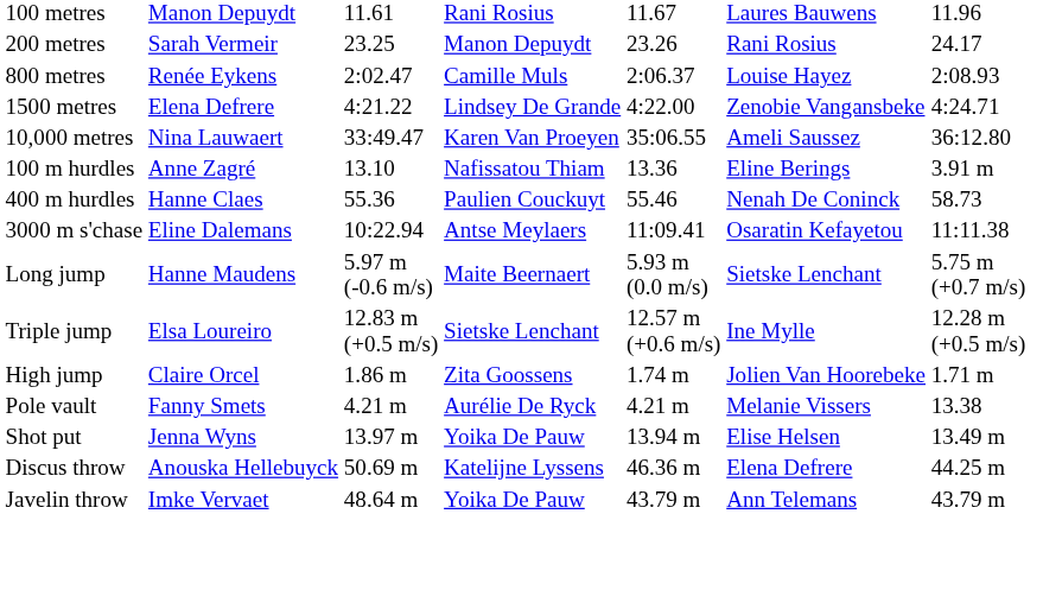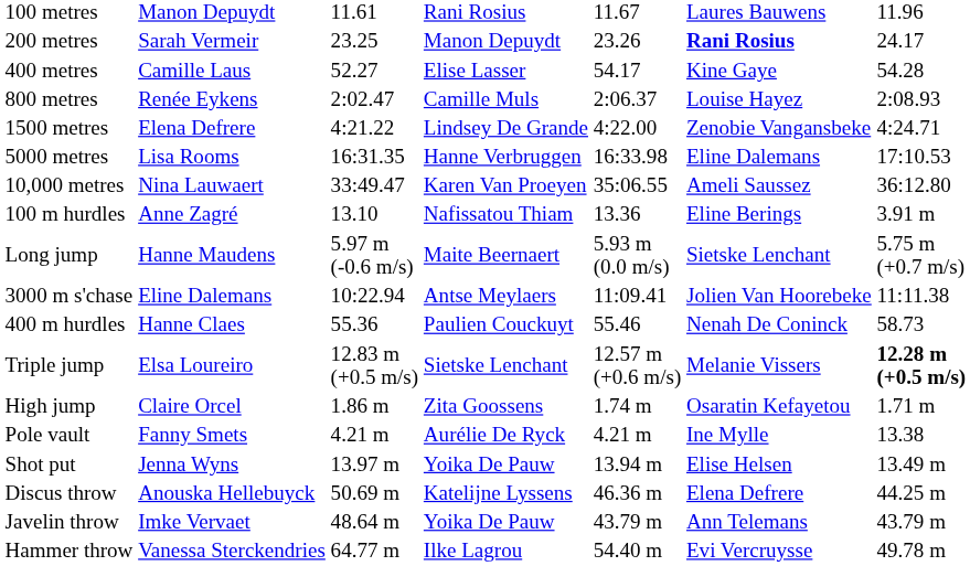200 metres | column 6: normal -> bold
+ row: 400 metres | Camille Laus | 52.27 | Elise Lasser | 54.17 | Kine Gaye | 54.28
+ row: 5000 metres | Lisa Rooms | 16:31.35 | Hanne Verbruggen | 16:33.98 | Eline Dalemans | 17:10.53
rows swapped: 400 m hurdles <-> Long jump
3000 m s'chase | column 6: Osaratin Kefayetou -> Jolien Van Hoorebeke
Triple jump | column 6: Ine Mylle -> Melanie Vissers
Triple jump | column 7: normal -> bold
High jump | column 6: Jolien Van Hoorebeke -> Osaratin Kefayetou
Pole vault | column 6: Melanie Vissers -> Ine Mylle
+ row: Hammer throw | Vanessa Sterckendries | 64.77 m | Ilke Lagrou | 54.40 m | Evi Vercruysse | 49.78 m
